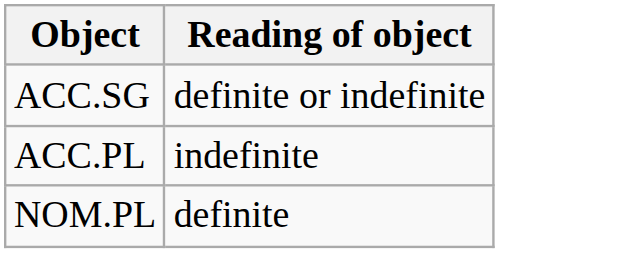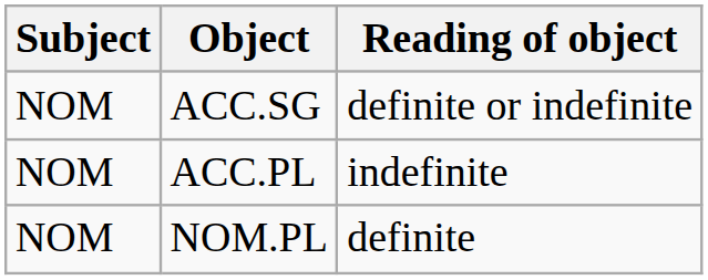+ column: Subject | NOM | NOM | NOM
